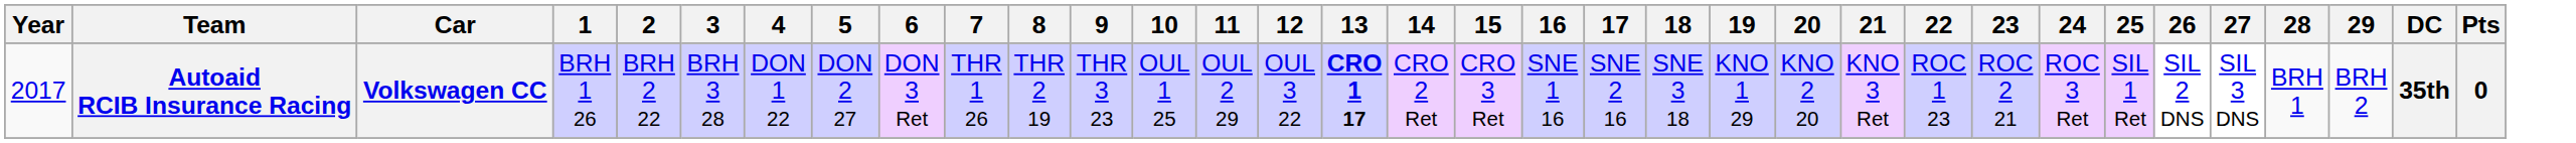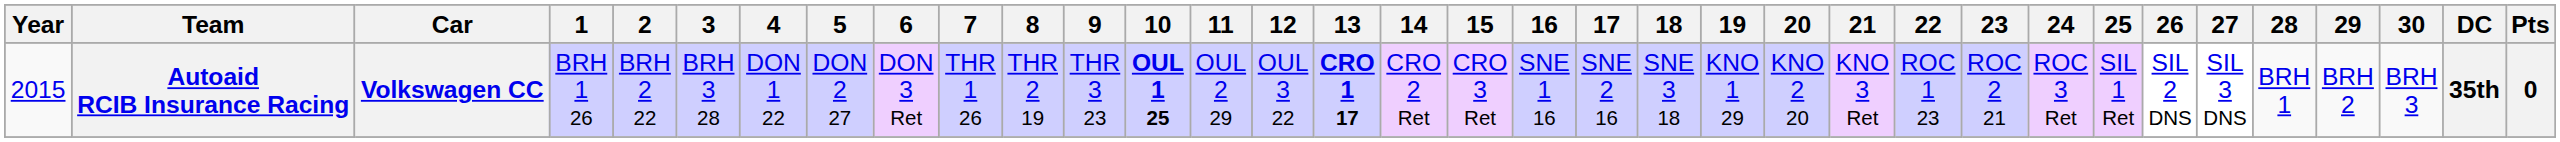+ column: 30 | BRH 3
Autoaid RCIB Insurance Racing | Year: 2017 -> 2015
Autoaid RCIB Insurance Racing | 10: normal -> bold
